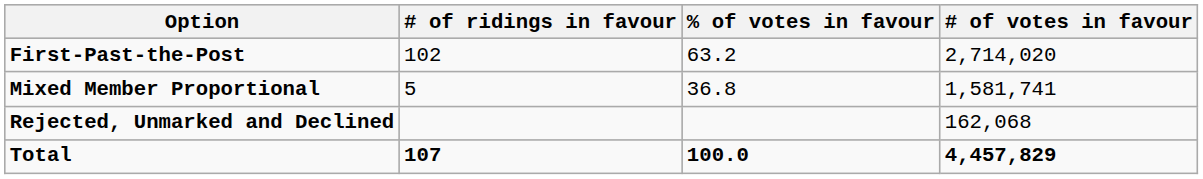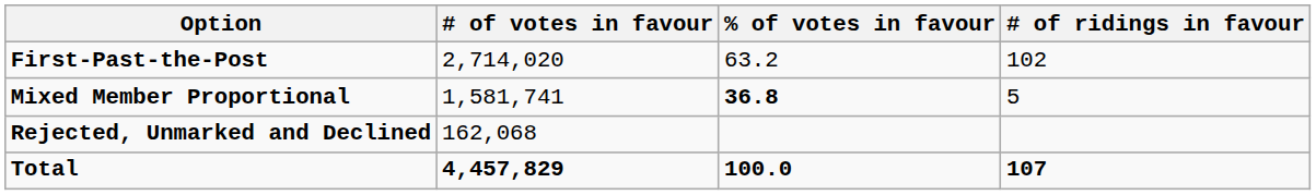columns swapped: # of votes in favour <-> # of ridings in favour
Mixed Member Proportional | % of votes in favour: normal -> bold
